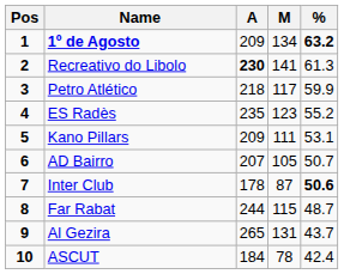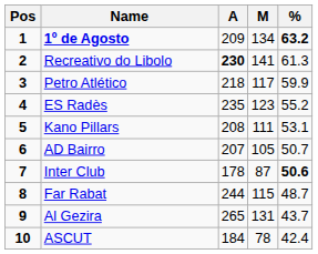Kano Pillars | A: 209 -> 208
